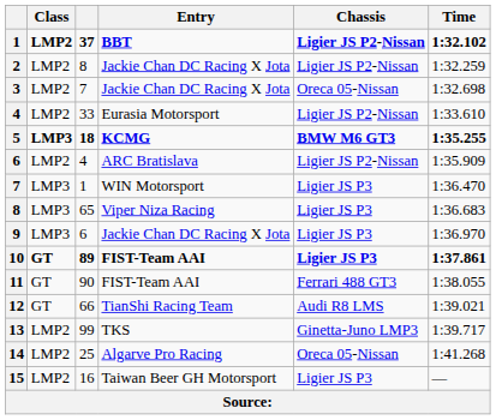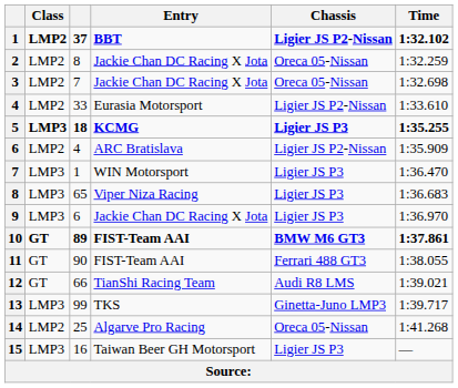2 | Chassis: Ligier JS P2-Nissan -> Oreca 05-Nissan
5 | Chassis: BMW M6 GT3 -> Ligier JS P3
10 | Chassis: Ligier JS P3 -> BMW M6 GT3
13 | Class: LMP2 -> LMP3
15 | Class: LMP2 -> LMP3
